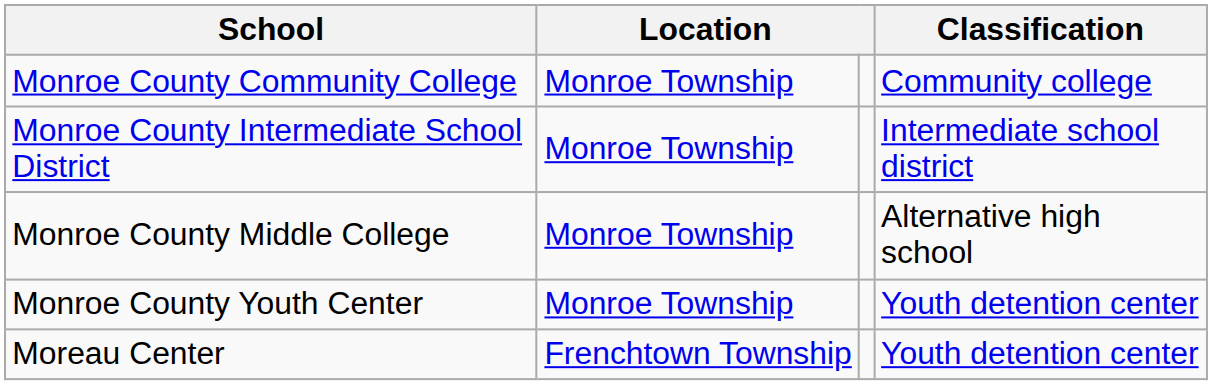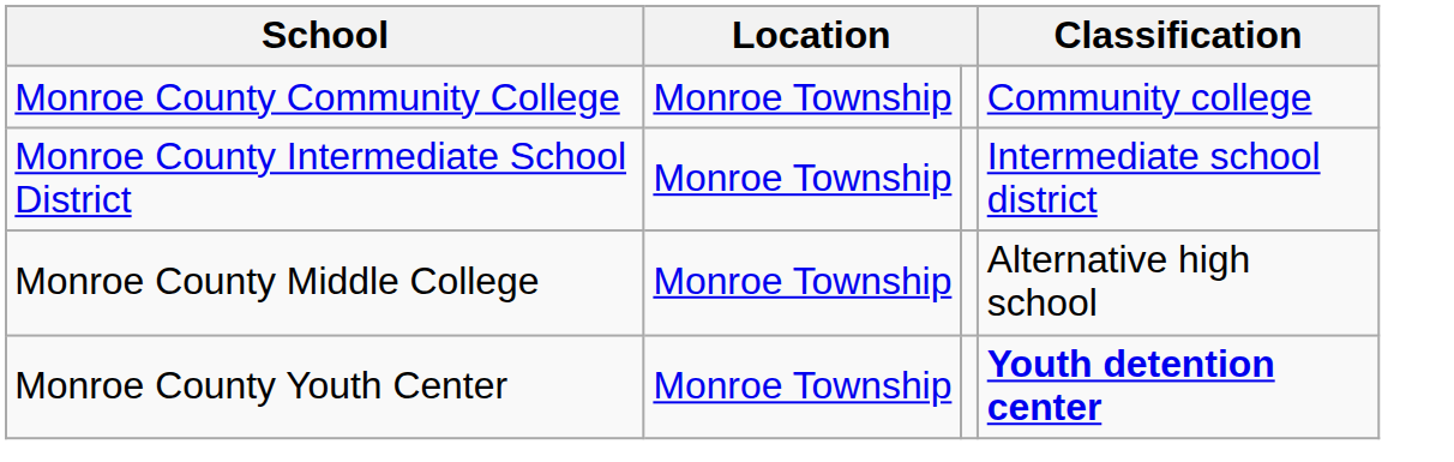Monroe County Youth Center | Classification: normal -> bold
- row: Moreau Center | Frenchtown Township | Youth detention center
